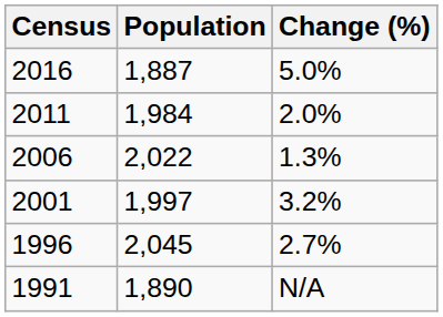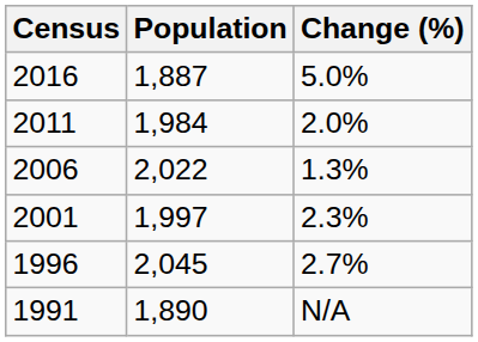2001 | Change (%): 3.2% -> 2.3%
